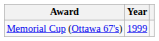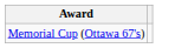- column: Year | 1999
